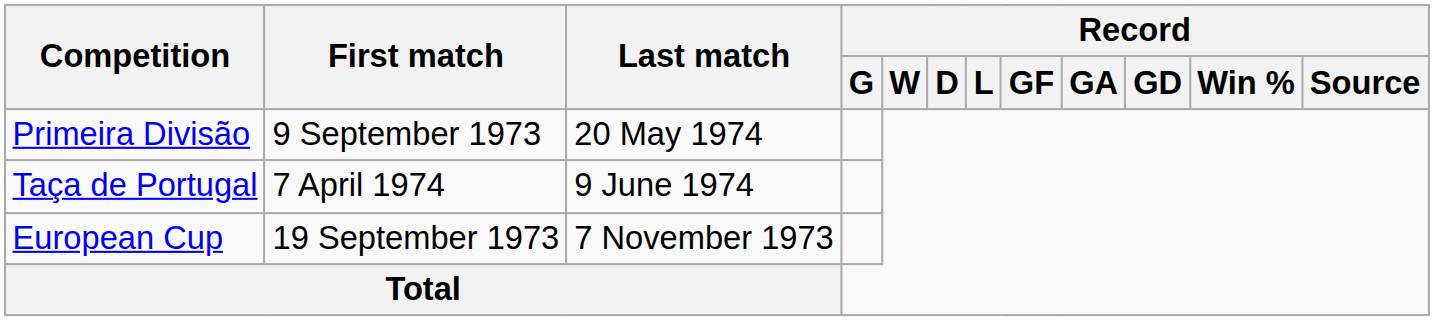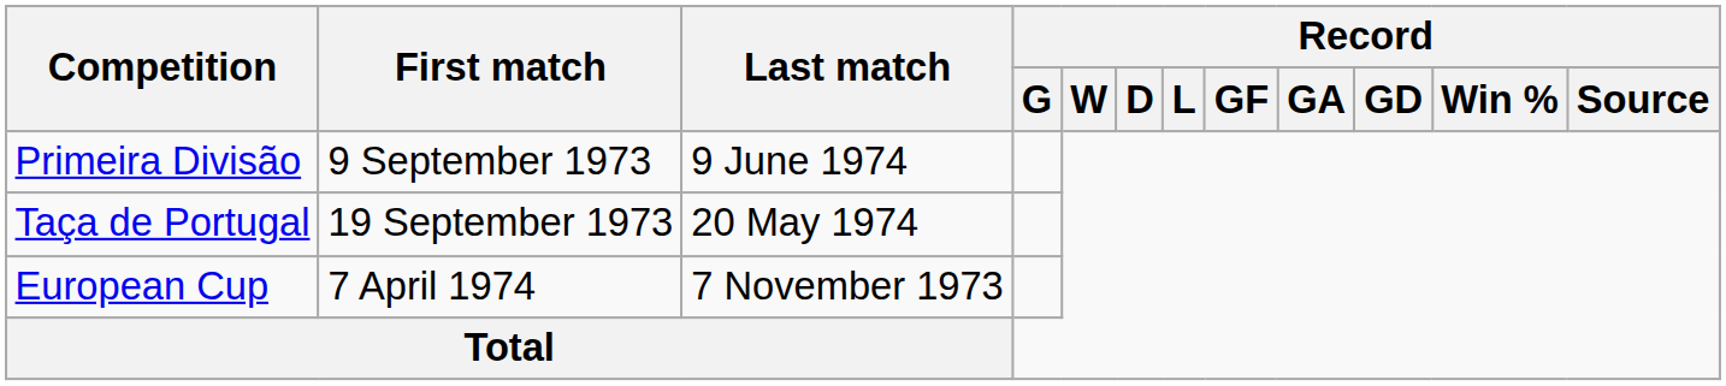Primeira Divisão | Last match: 20 May 1974 -> 9 June 1974
Taça de Portugal | First match: 7 April 1974 -> 19 September 1973
Taça de Portugal | Last match: 9 June 1974 -> 20 May 1974
European Cup | First match: 19 September 1973 -> 7 April 1974
